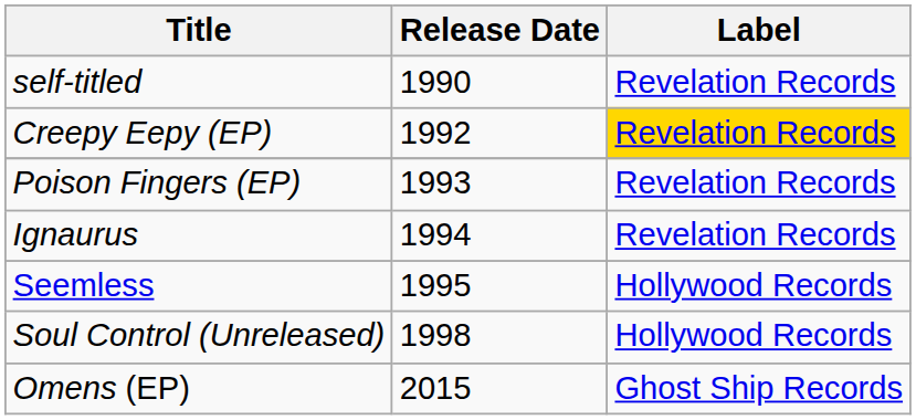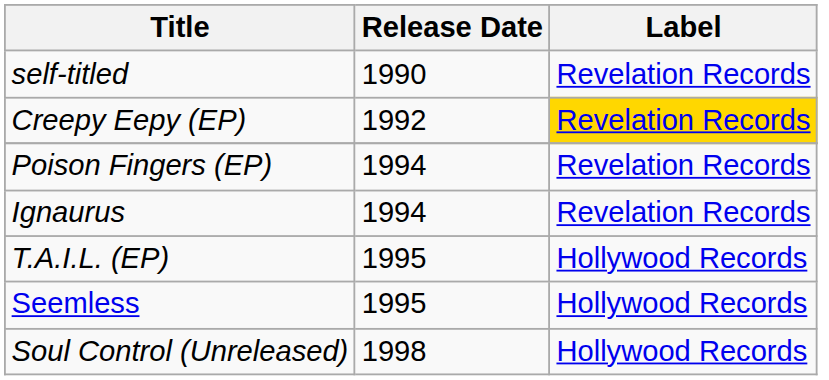Poison Fingers (EP) | Release Date: 1993 -> 1994
+ row: T.A.I.L. (EP) | 1995 | Hollywood Records
- row: Omens (EP) | 2015 | Ghost Ship Records
